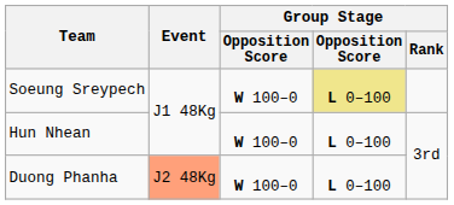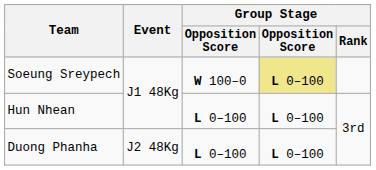Hun Nhean | column 3: W 100–0 -> L 0–100
Duong Phanha | Event: lightsalmon background -> no background
Duong Phanha | column 3: W 100–0 -> L 0–100
